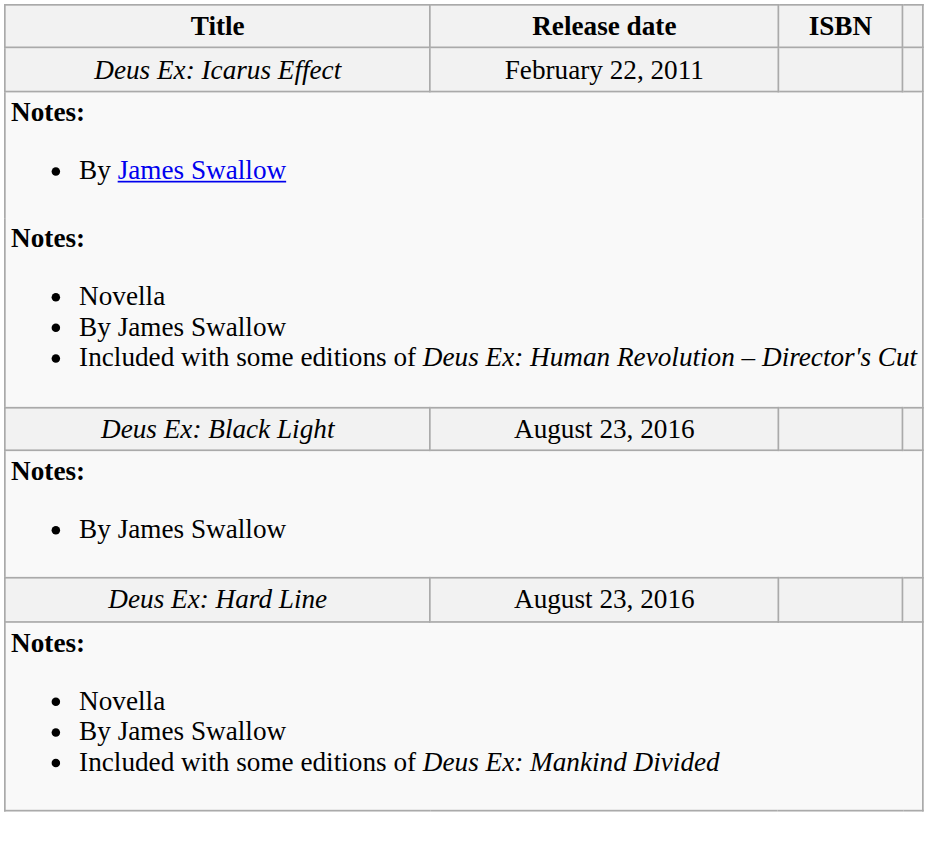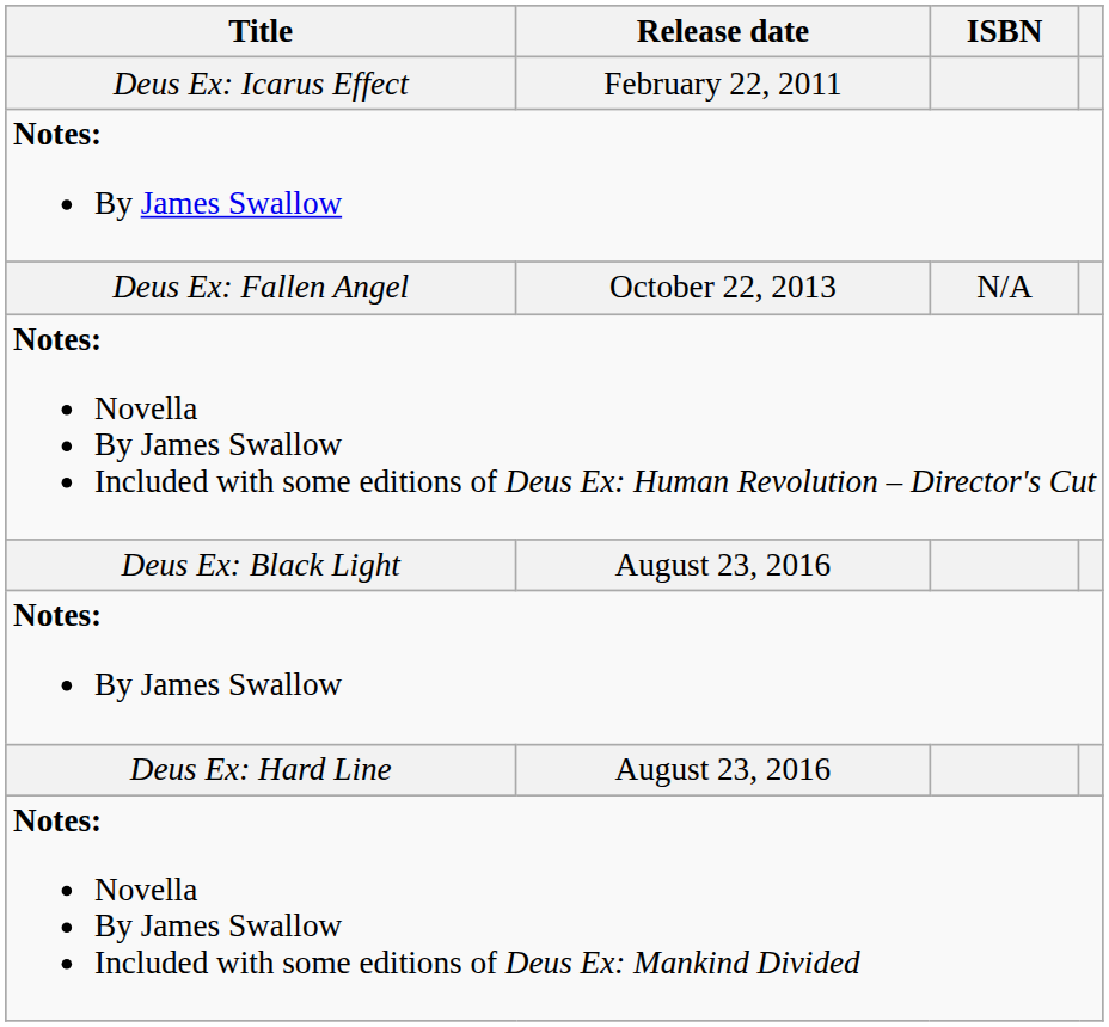+ row: Deus Ex: Fallen Angel | October 22, 2013 | N/A
